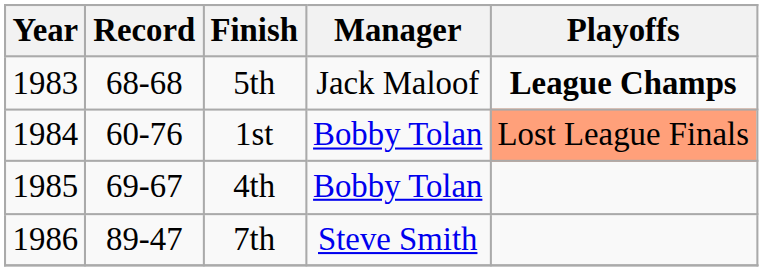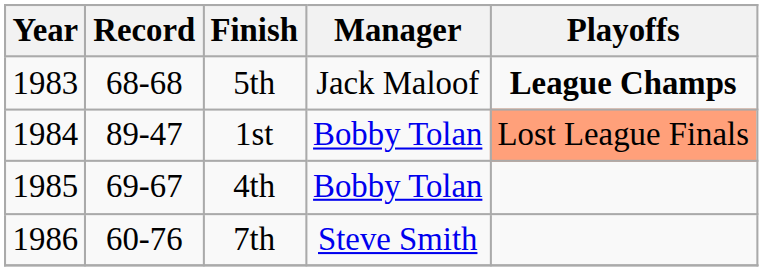1st | Record: 60-76 -> 89-47
7th | Record: 89-47 -> 60-76
